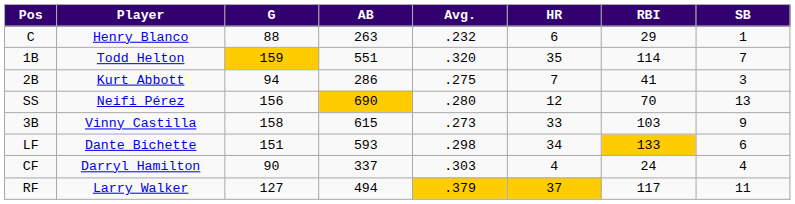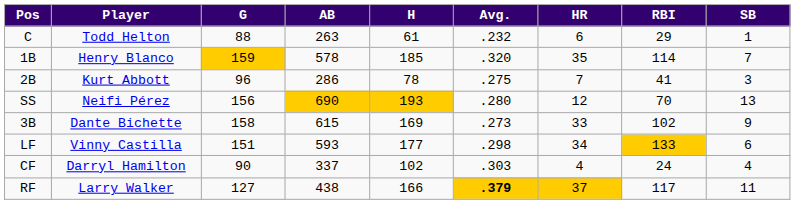+ column: H | 61 | 185 | 78 | 193 | 169 | 177 | 102 | 166
C | Player: Henry Blanco -> Todd Helton
1B | Player: Todd Helton -> Henry Blanco
1B | AB: 551 -> 578
2B | G: 94 -> 96
3B | Player: Vinny Castilla -> Dante Bichette
3B | RBI: 103 -> 102
LF | Player: Dante Bichette -> Vinny Castilla
RF | AB: 494 -> 438
RF | Avg.: normal -> bold
